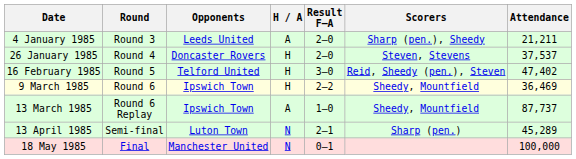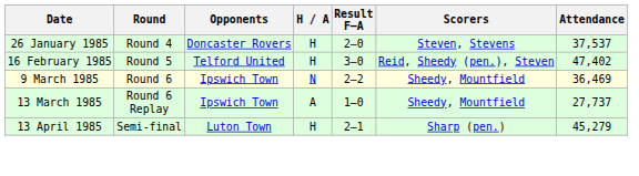- row: 4 January 1985 | Round 3 | Leeds United | A | 2–0 | Sharp (pen.), Sheedy | 21,211
9 March 1985 | H / A: H -> N
13 March 1985 | Attendance: 87,737 -> 27,737
13 April 1985 | H / A: N -> H
13 April 1985 | Attendance: 45,289 -> 45,279
- row: 18 May 1985 | Final | Manchester United | N | 0–1 | 100,000
